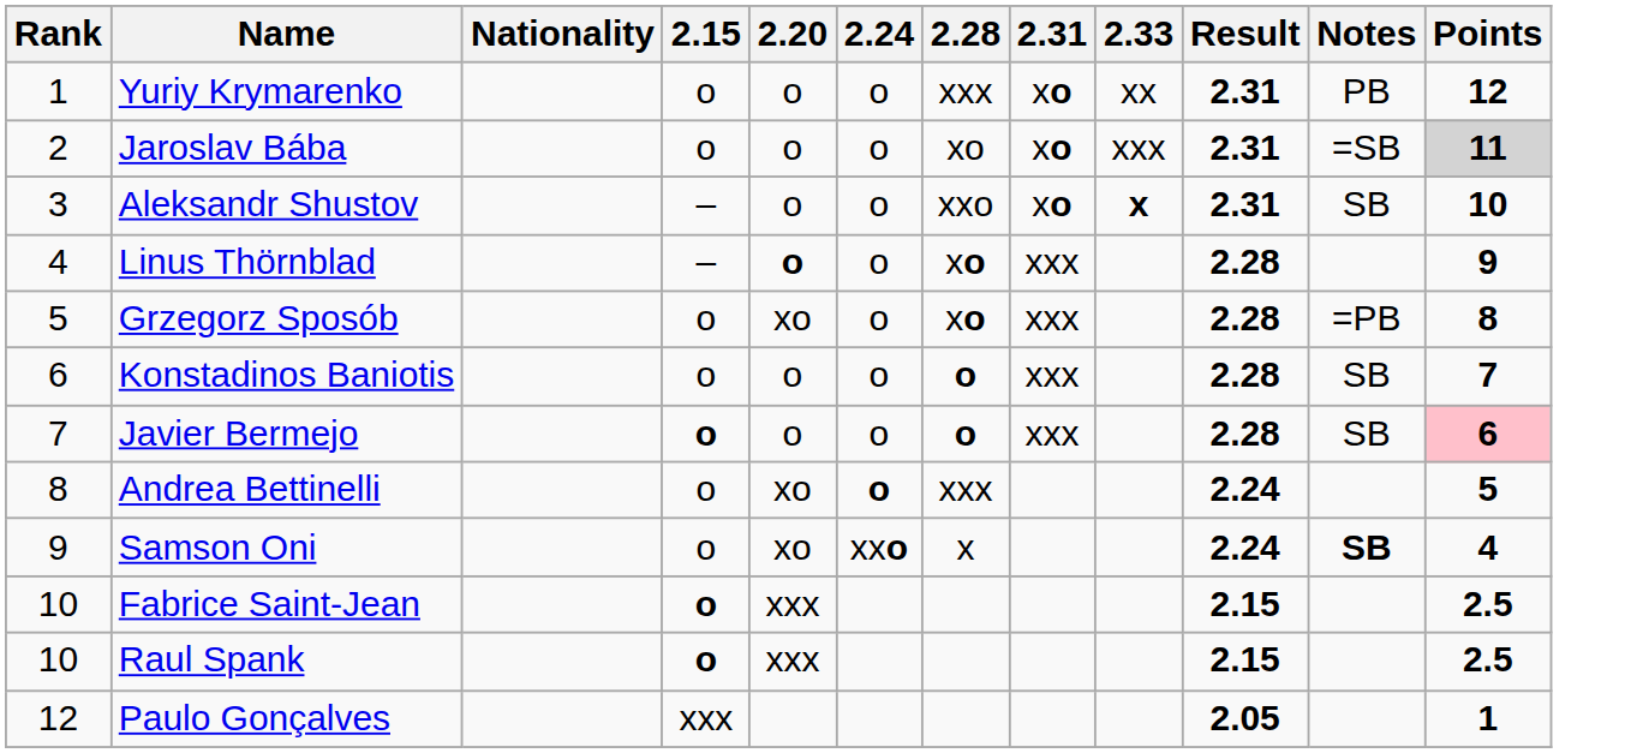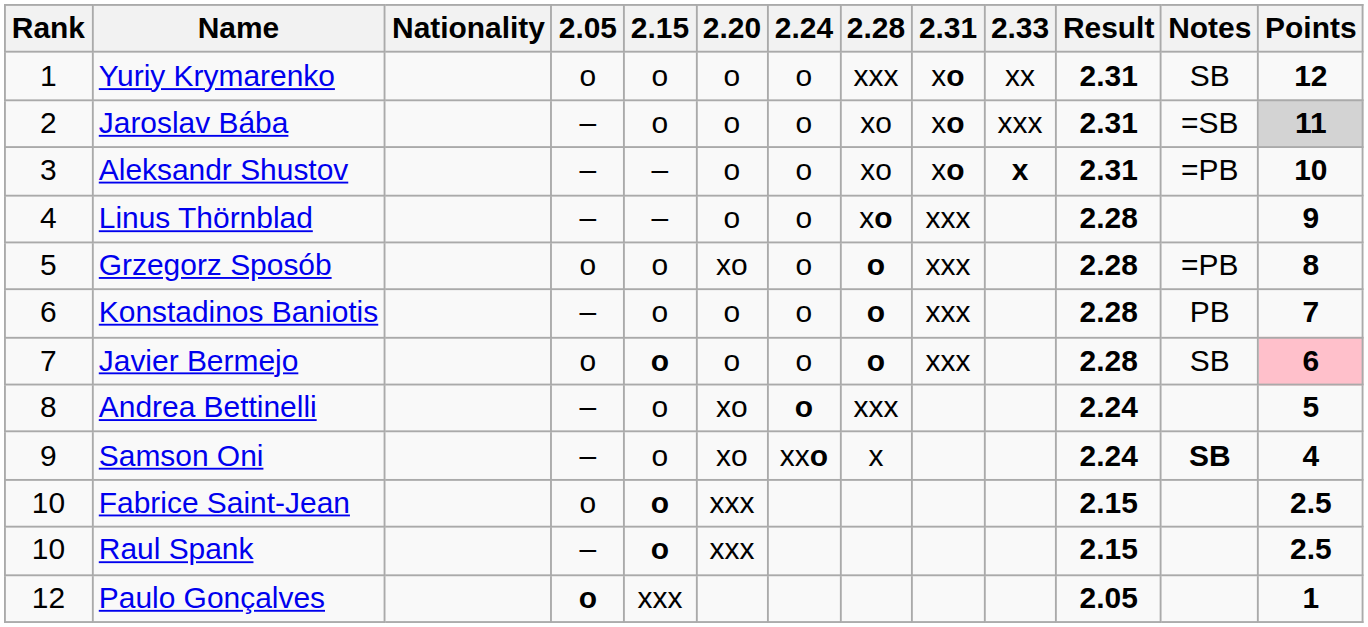+ column: 2.05 | o | – | – | – | o | – | o | – | – | o | – | o
Yuriy Krymarenko | Notes: PB -> SB
Aleksandr Shustov | 2.28: xxo -> xo
Aleksandr Shustov | Notes: SB -> =PB
Linus Thörnblad | 2.20: bold -> normal
Grzegorz Sposób | 2.28: xo -> o
Konstadinos Baniotis | Notes: SB -> PB
